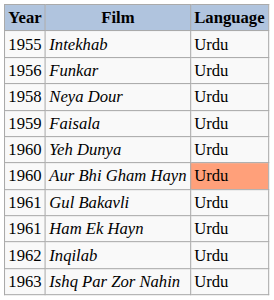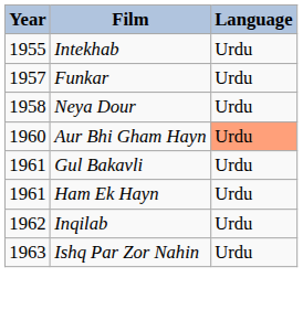Funkar | Year: 1956 -> 1957
- row: 1959 | Faisala | Urdu
- row: 1960 | Yeh Dunya | Urdu
